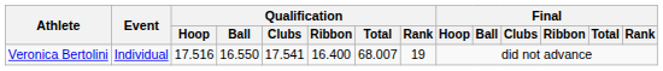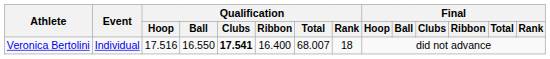Veronica Bertolini | Qualification / Clubs: normal -> bold
Veronica Bertolini | Qualification / Rank: 19 -> 18
